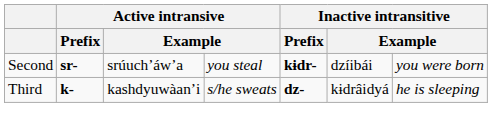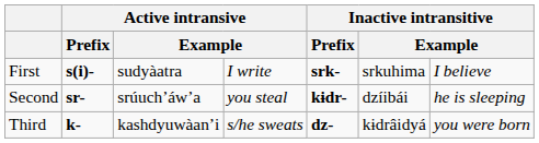+ row: First | s(i)- | sudyàatra | I write | srk- | srkuhima | I believe
Second | column 7: you were born -> he is sleeping
Third | column 7: he is sleeping -> you were born
